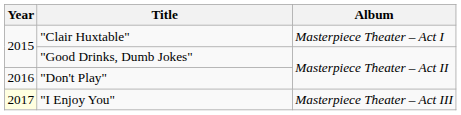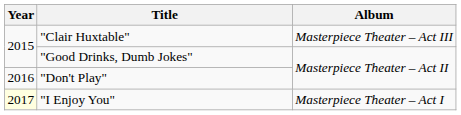"Clair Huxtable" | Album: Masterpiece Theater – Act I -> Masterpiece Theater – Act III
"I Enjoy You" | Album: Masterpiece Theater – Act III -> Masterpiece Theater – Act I
